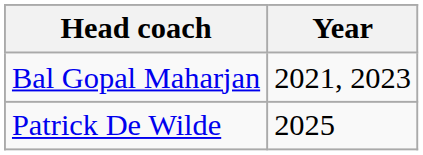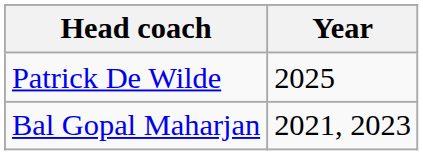rows swapped: Bal Gopal Maharjan <-> Patrick De Wilde
